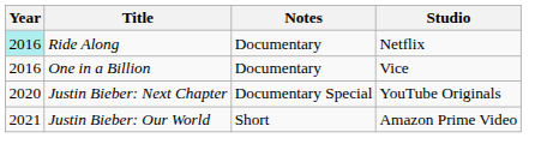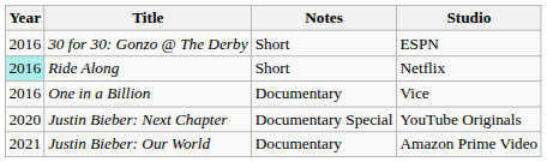+ row: 2016 | 30 for 30: Gonzo @ The Derby | Short | ESPN
Ride Along | Notes: Documentary -> Short
Justin Bieber: Our World | Notes: Short -> Documentary
